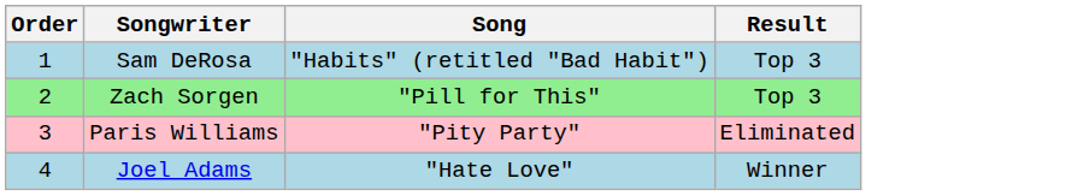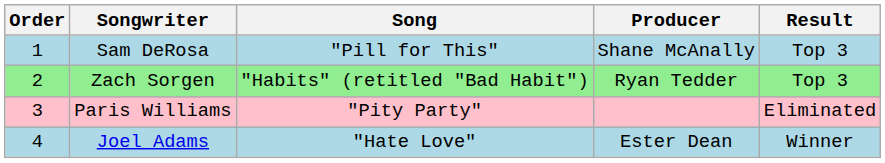+ column: Producer | Shane McAnally | Ryan Tedder | Ester Dean
Sam DeRosa | Song: "Habits" (retitled "Bad Habit") -> "Pill for This"
Zach Sorgen | Song: "Pill for This" -> "Habits" (retitled "Bad Habit")
